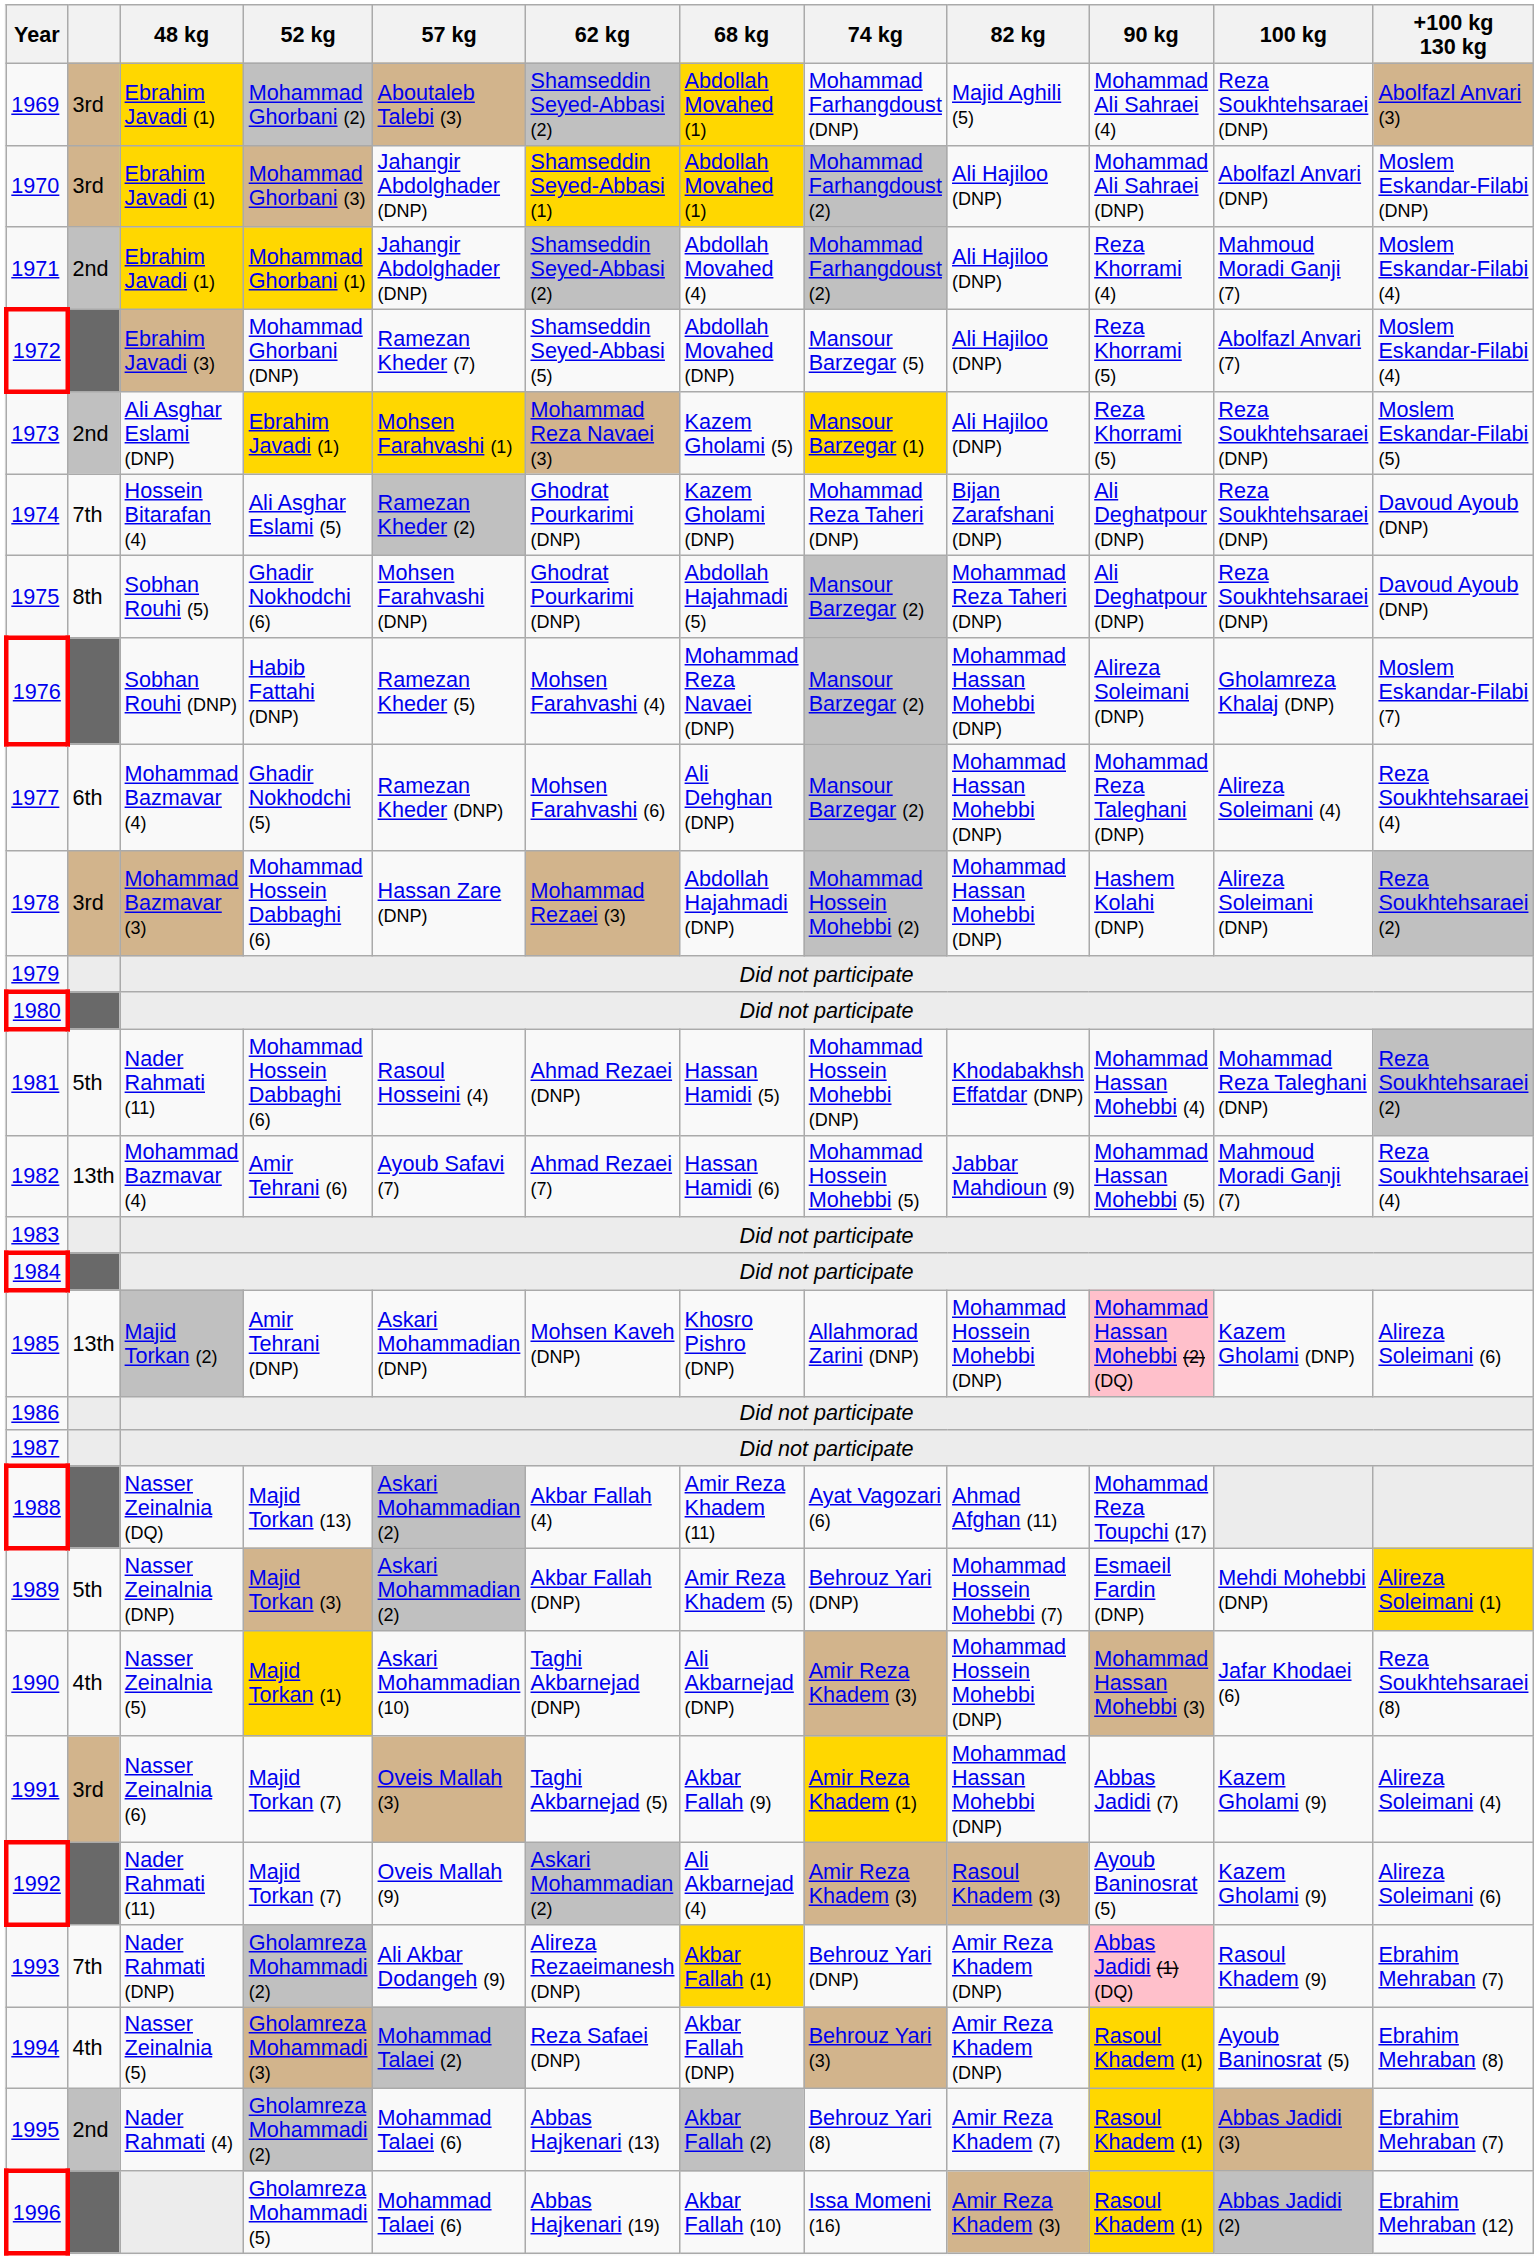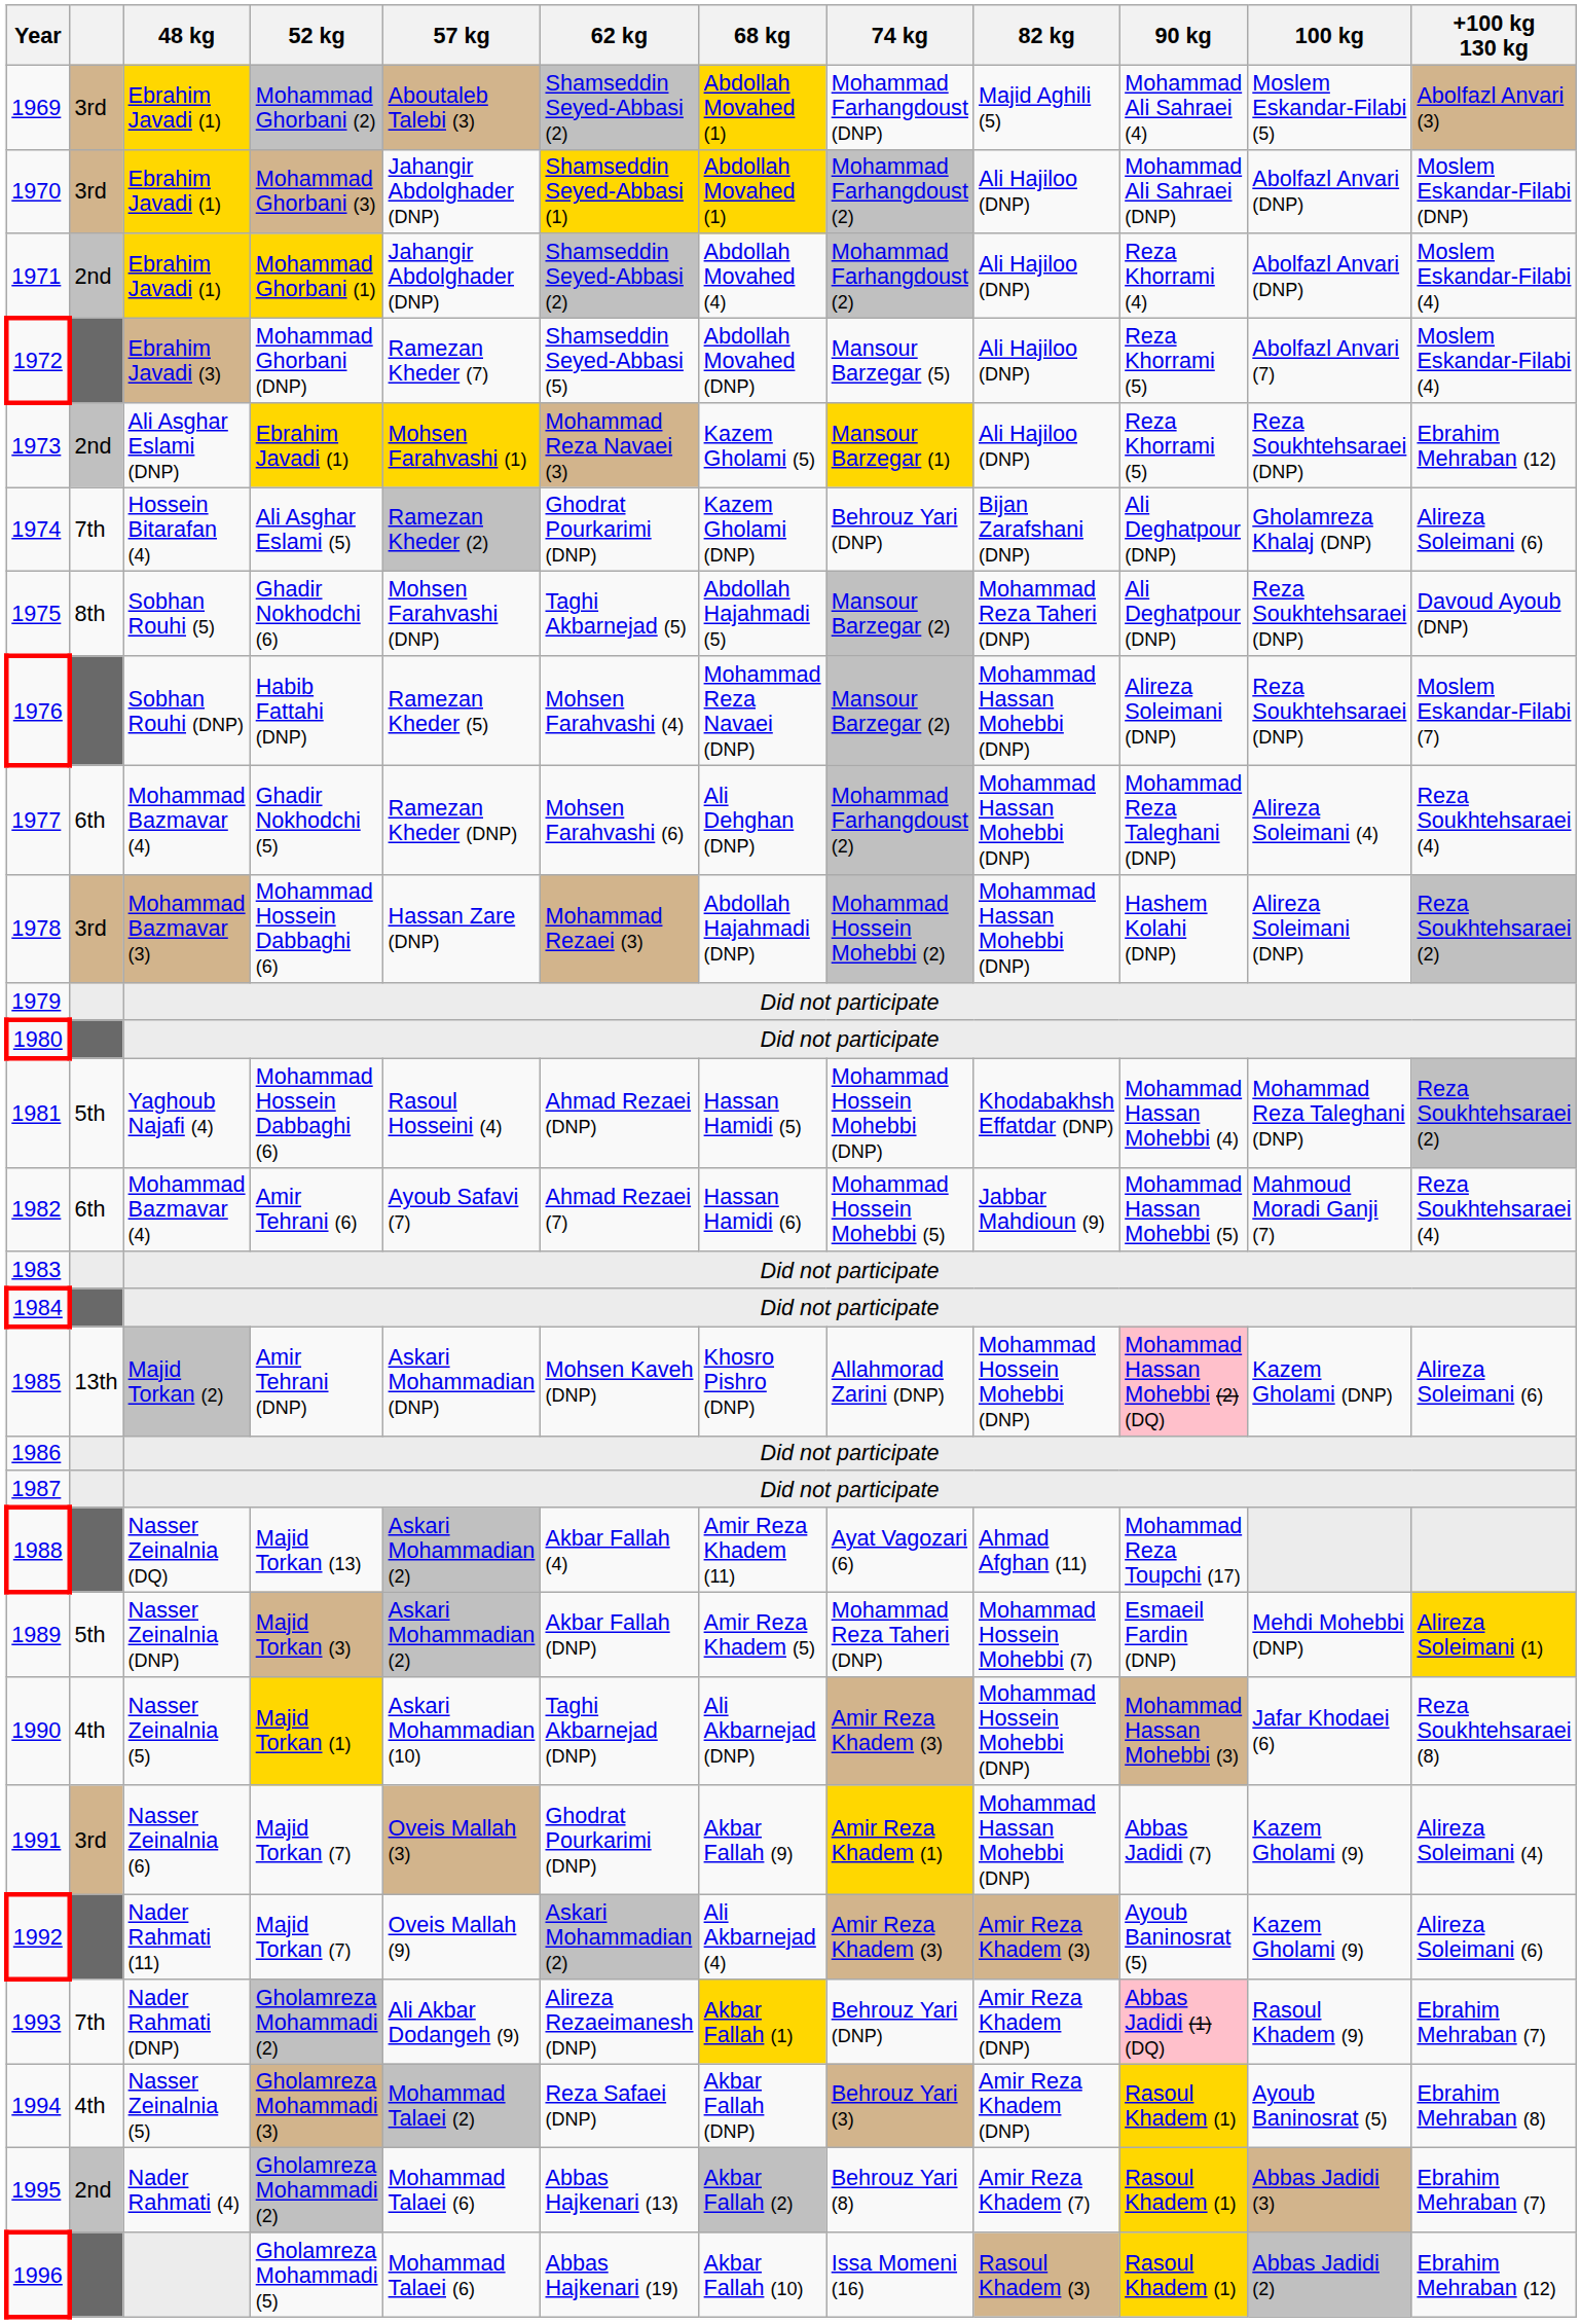1969 | 100 kg: Reza Soukhtehsaraei (DNP) -> Moslem Eskandar-Filabi (5)
1971 | 100 kg: Mahmoud Moradi Ganji (7) -> Abolfazl Anvari (DNP)
1973 | +100 kg 130 kg: Moslem Eskandar-Filabi (5) -> Ebrahim Mehraban (12)
1974 | 74 kg: Mohammad Reza Taheri (DNP) -> Behrouz Yari (DNP)
1974 | 100 kg: Reza Soukhtehsaraei (DNP) -> Gholamreza Khalaj (DNP)
1974 | +100 kg 130 kg: Davoud Ayoub (DNP) -> Alireza Soleimani (6)
1975 | 62 kg: Ghodrat Pourkarimi (DNP) -> Taghi Akbarnejad (5)
1976 | 100 kg: Gholamreza Khalaj (DNP) -> Reza Soukhtehsaraei (DNP)
1977 | 74 kg: Mansour Barzegar (2) -> Mohammad Farhangdoust (2)
1981 | 48 kg: Nader Rahmati (11) -> Yaghoub Najafi (4)
1982 | column 2: 13th -> 6th
1989 | 74 kg: Behrouz Yari (DNP) -> Mohammad Reza Taheri (DNP)
1991 | 62 kg: Taghi Akbarnejad (5) -> Ghodrat Pourkarimi (DNP)
1992 | 82 kg: Rasoul Khadem (3) -> Amir Reza Khadem (3)
1996 | 82 kg: Amir Reza Khadem (3) -> Rasoul Khadem (3)
